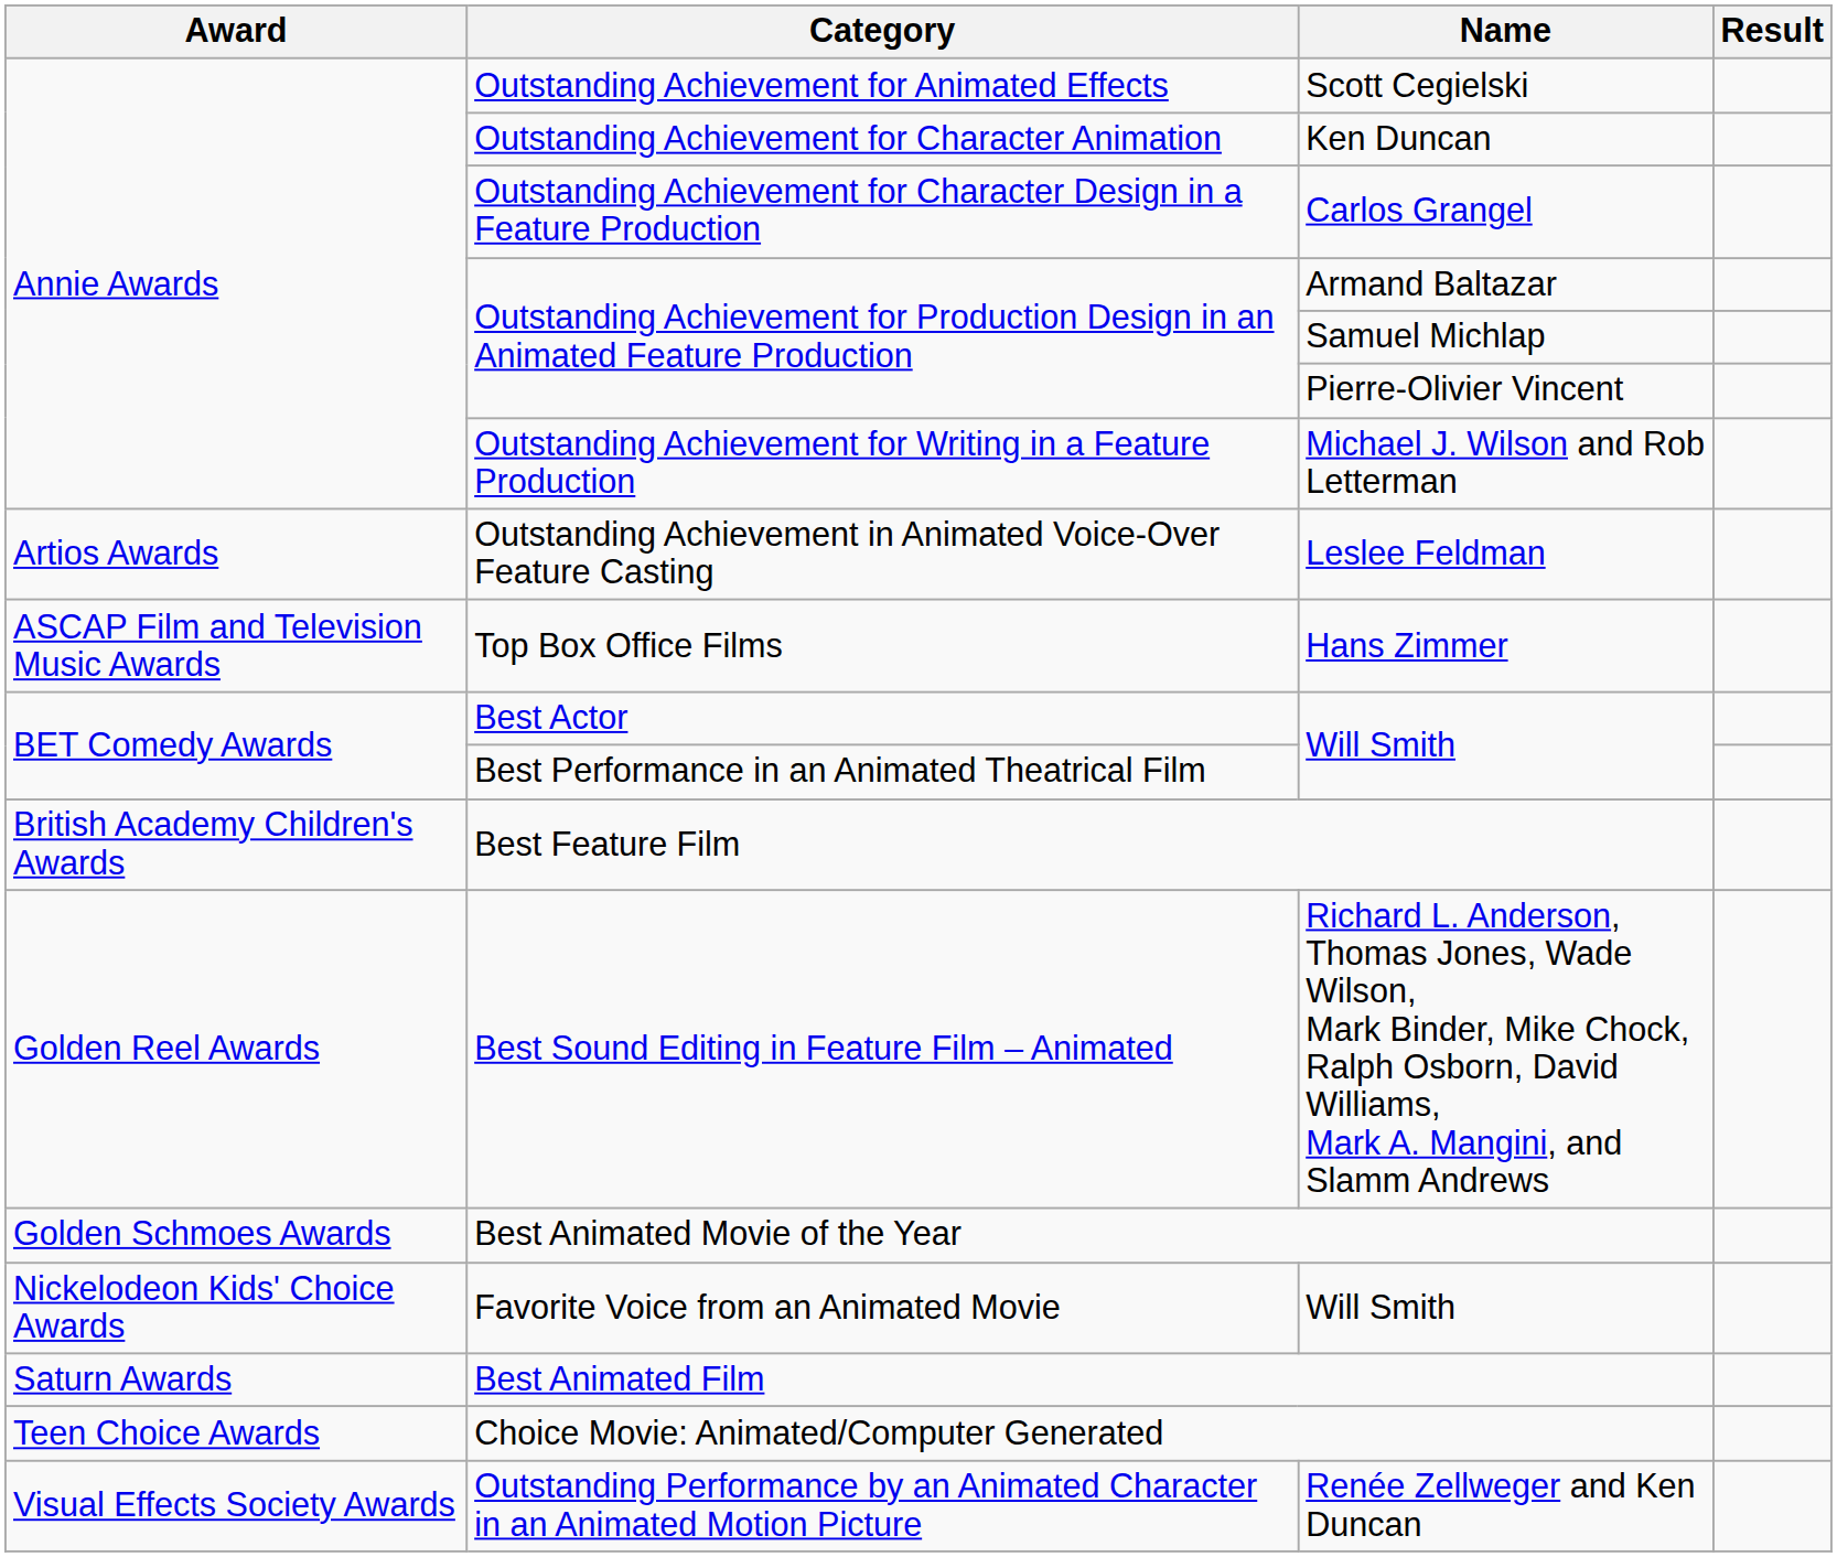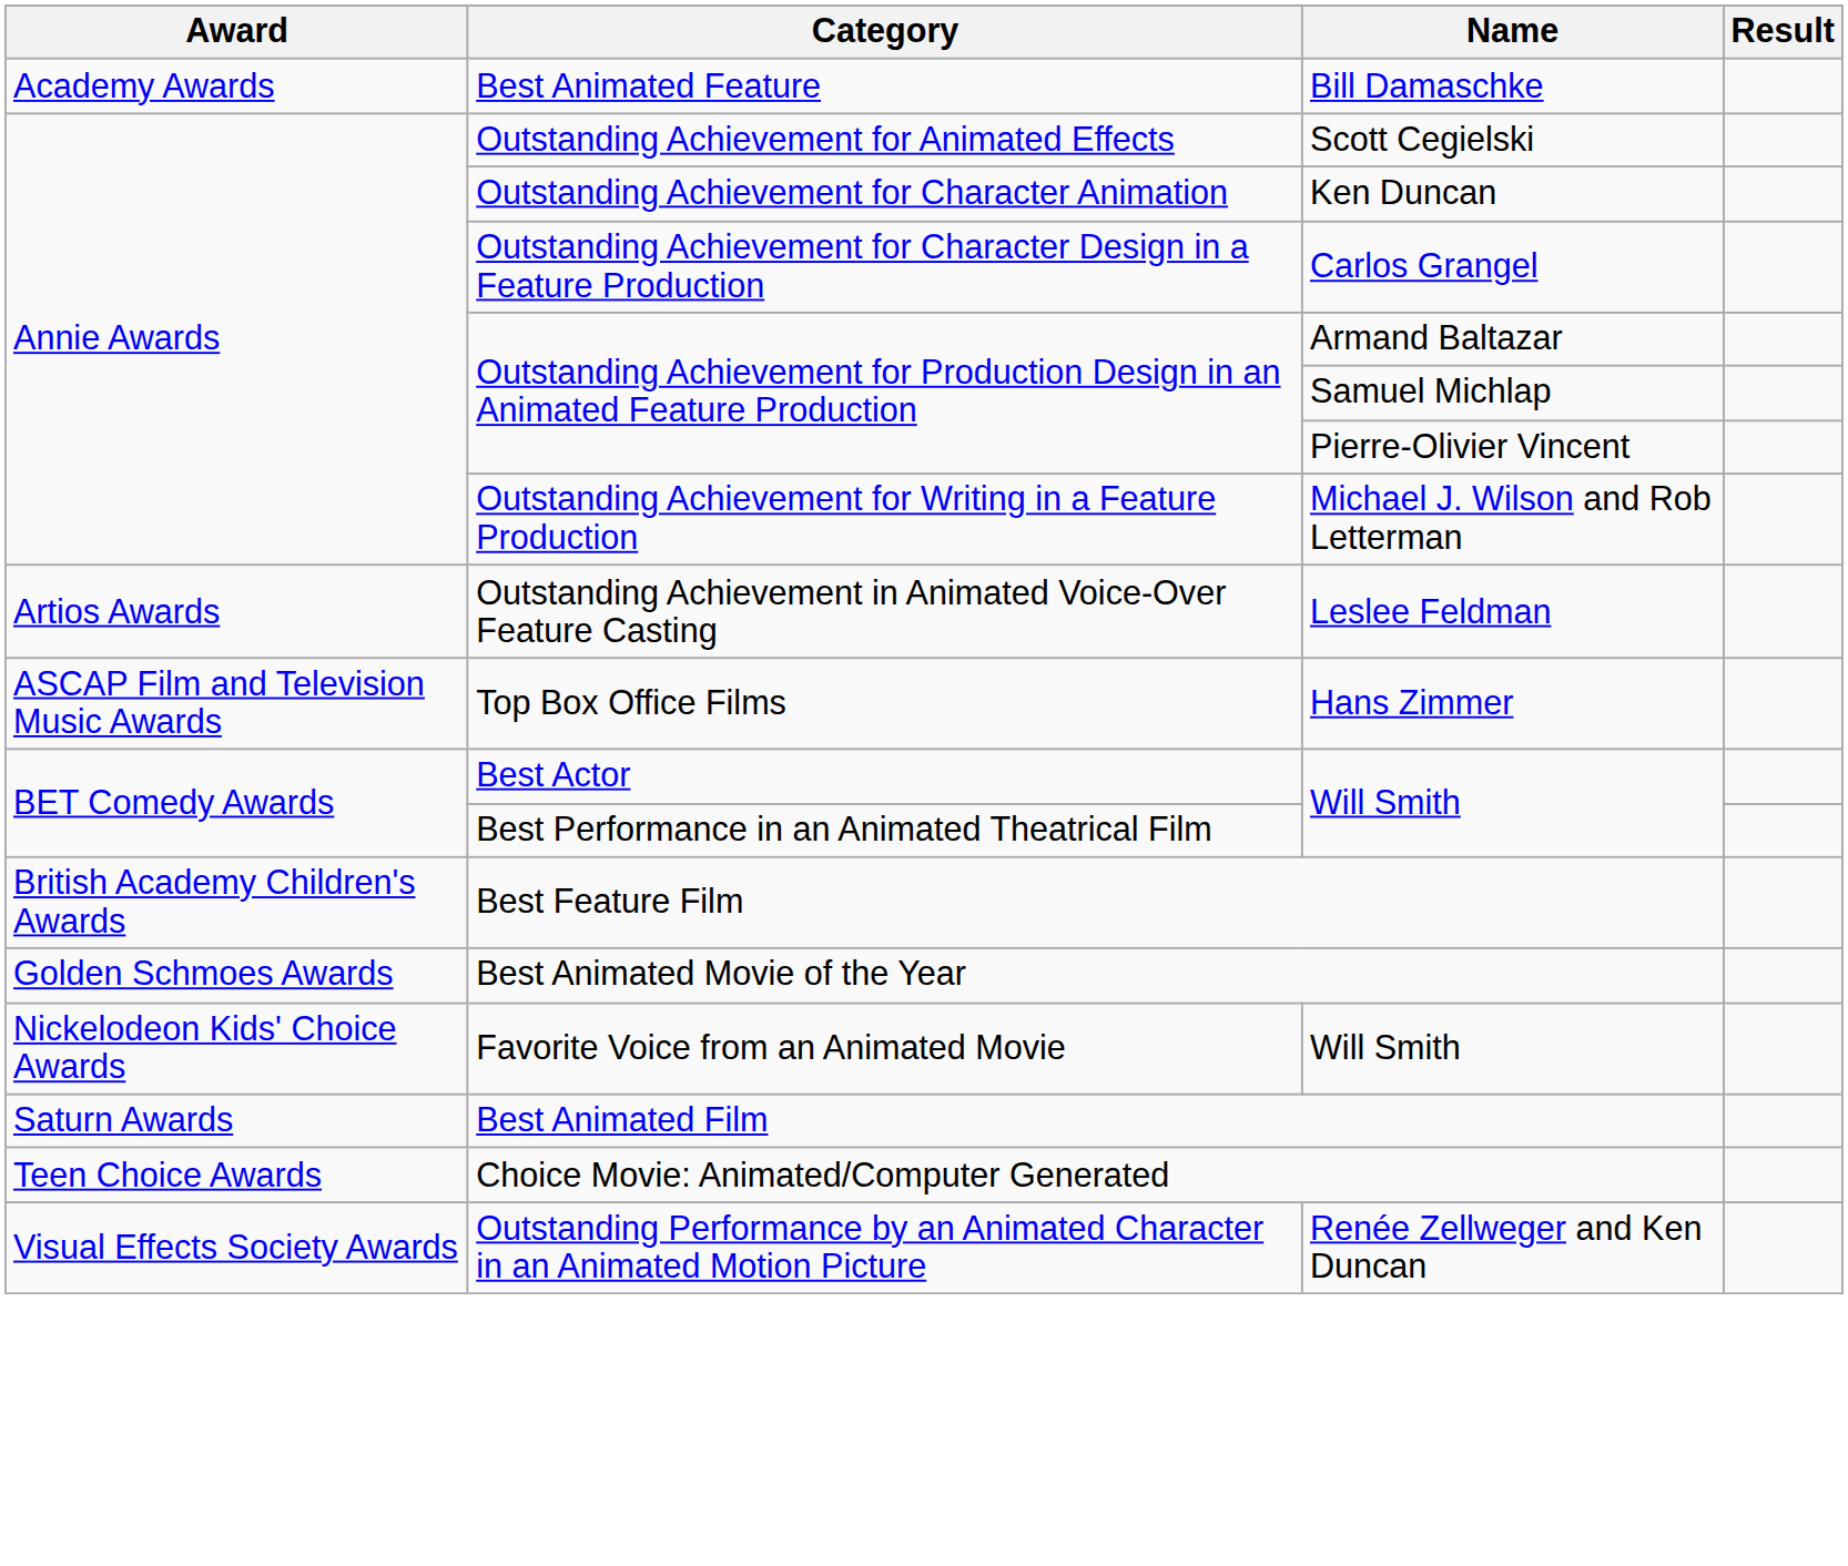+ row: Academy Awards | Best Animated Feature | Bill Damaschke
- row: Golden Reel Awards | Best Sound Editing in Feature Film – Animated | Richard L. Anderson, Thomas Jones, Wade Wilson, Mark Binder, Mike Chock, Ralph Osborn, David Williams, Mark A. Mangini, and Slamm Andrews
